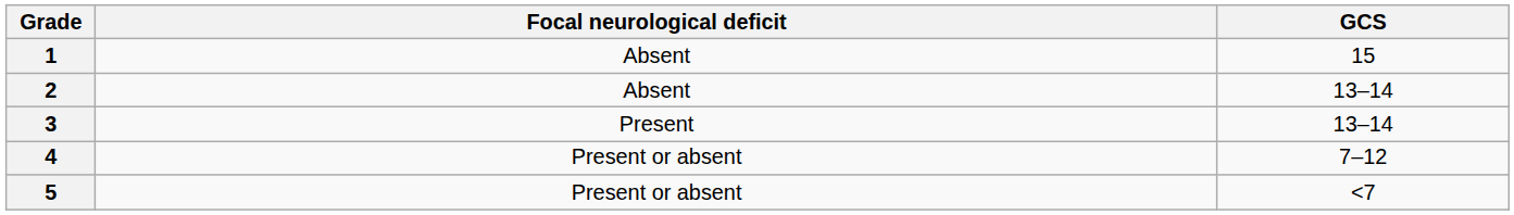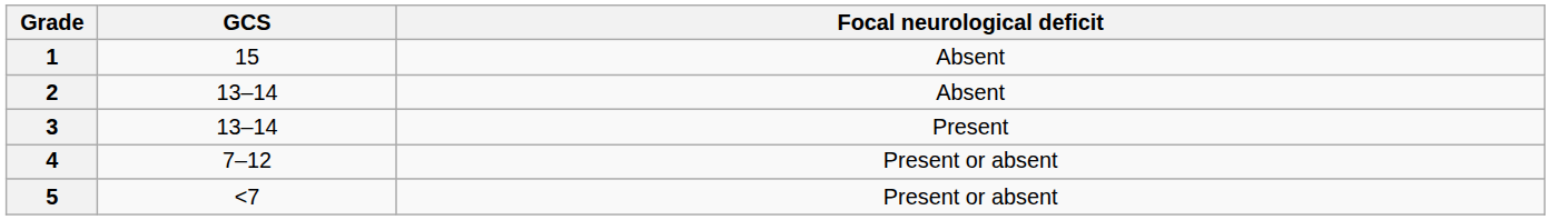columns swapped: GCS <-> Focal neurological deficit
